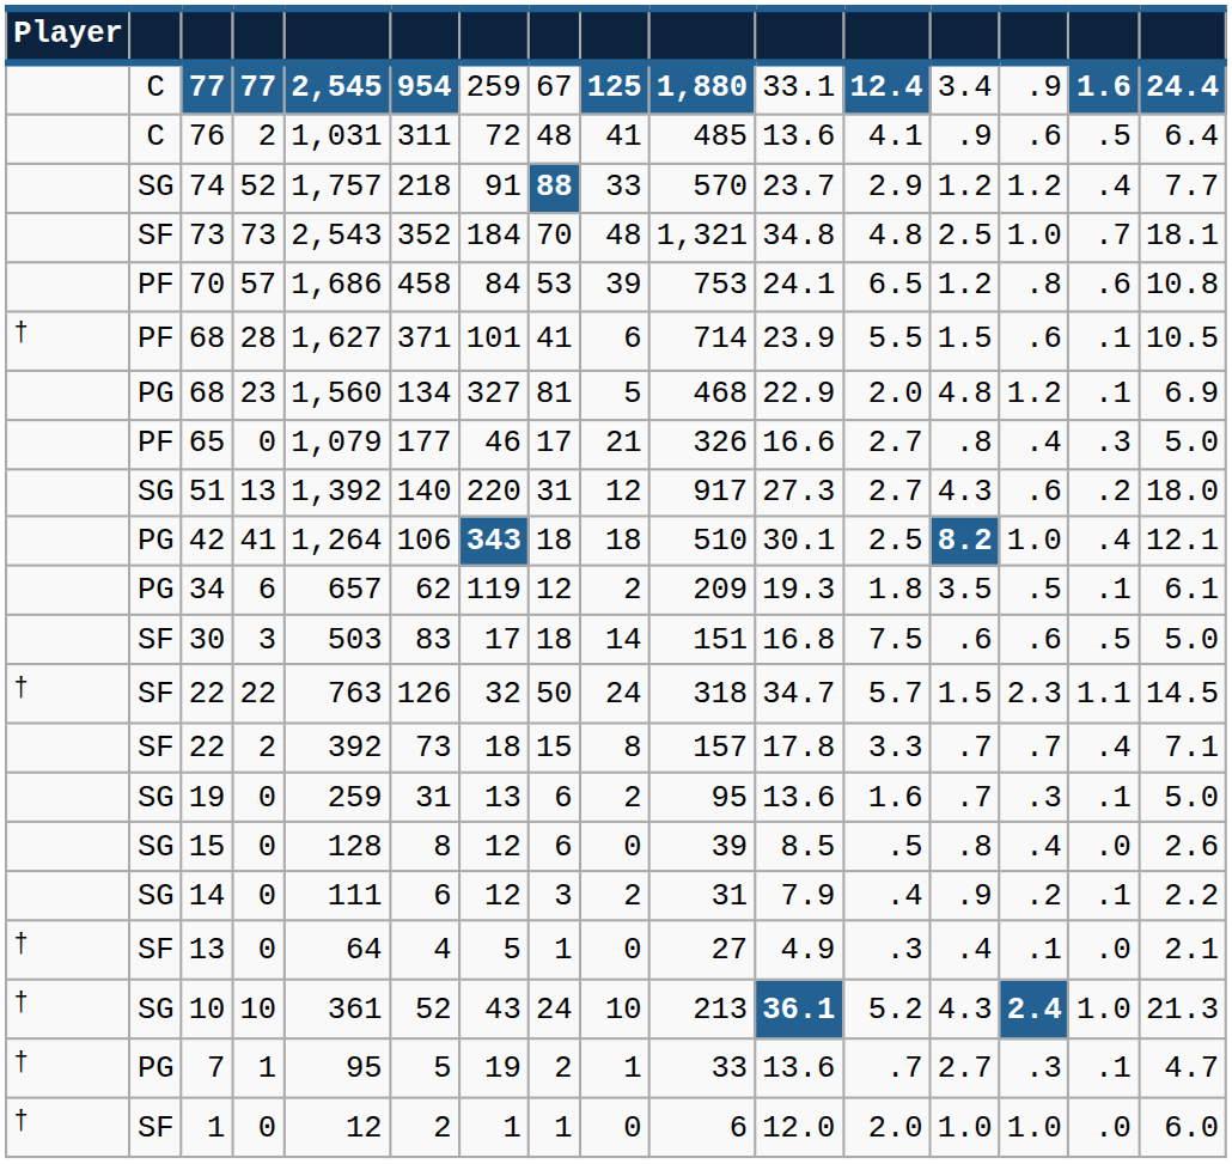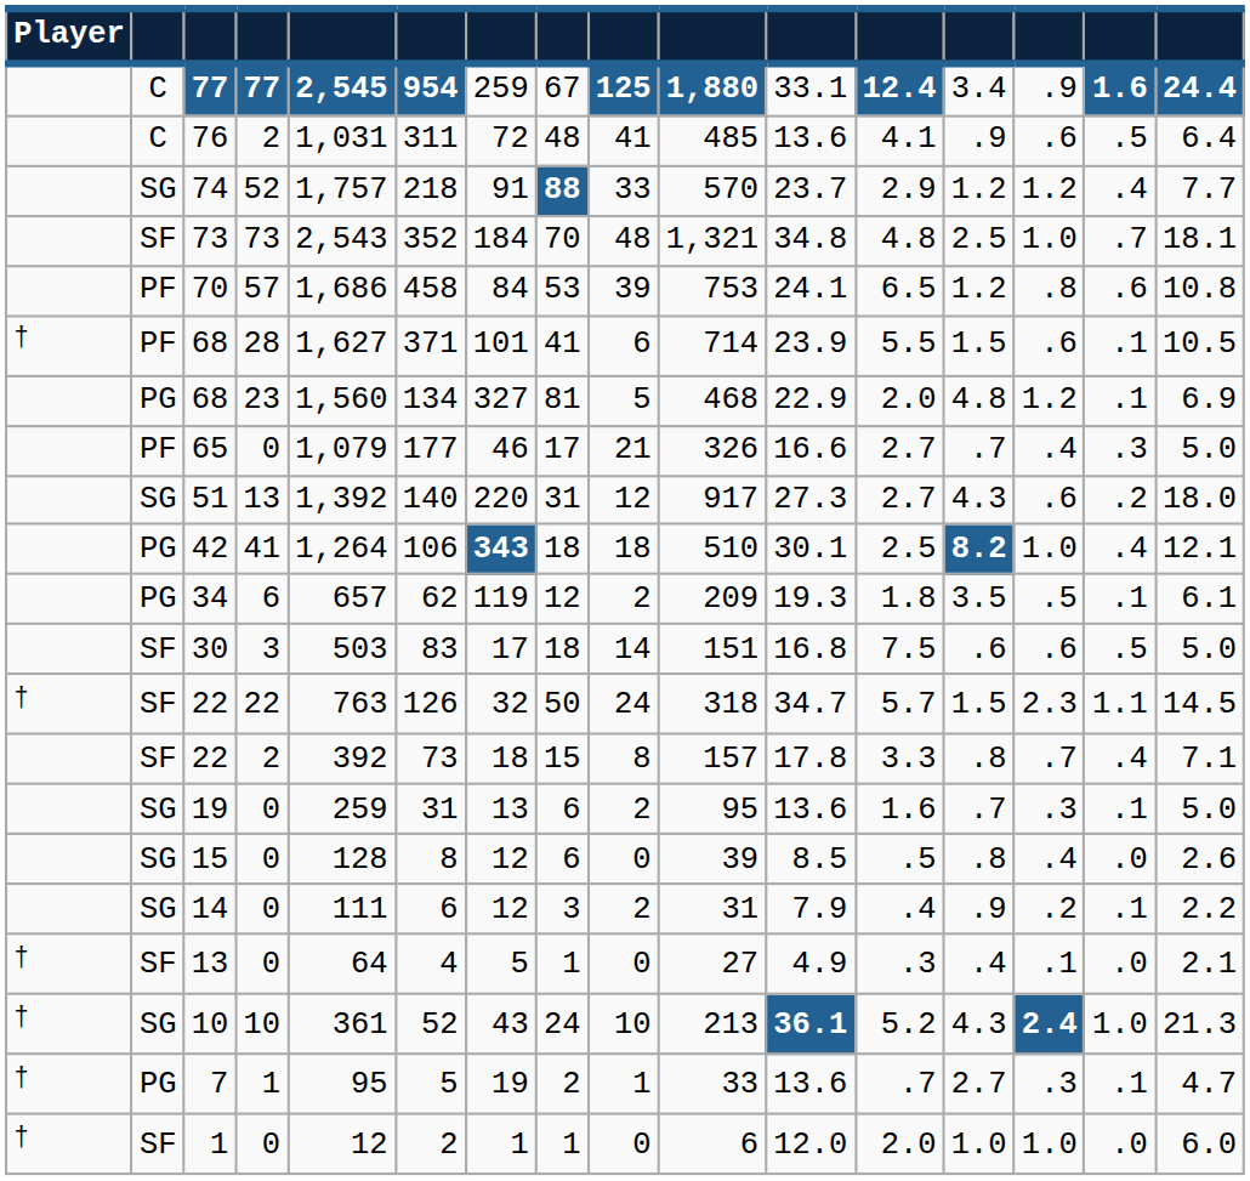65 | column 13: .8 -> .7
22 / 2 | column 13: .7 -> .8
